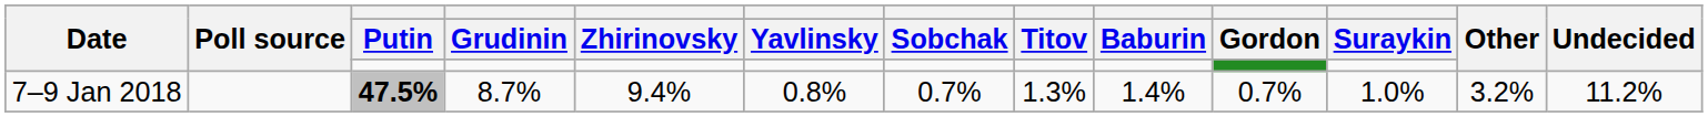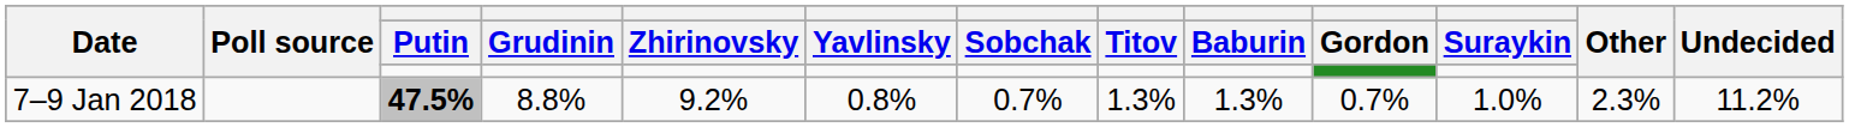7–9 Jan 2018 | Grudinin: 8.7% -> 8.8%
7–9 Jan 2018 | Zhirinovsky: 9.4% -> 9.2%
7–9 Jan 2018 | Baburin: 1.4% -> 1.3%
7–9 Jan 2018 | Other: 3.2% -> 2.3%
